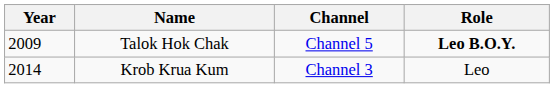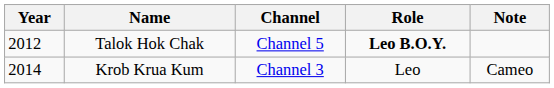+ column: Note | Cameo
Talok Hok Chak | Year: 2009 -> 2012
